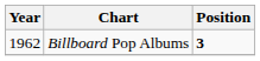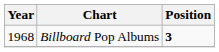Billboard Pop Albums | Year: 1962 -> 1968
